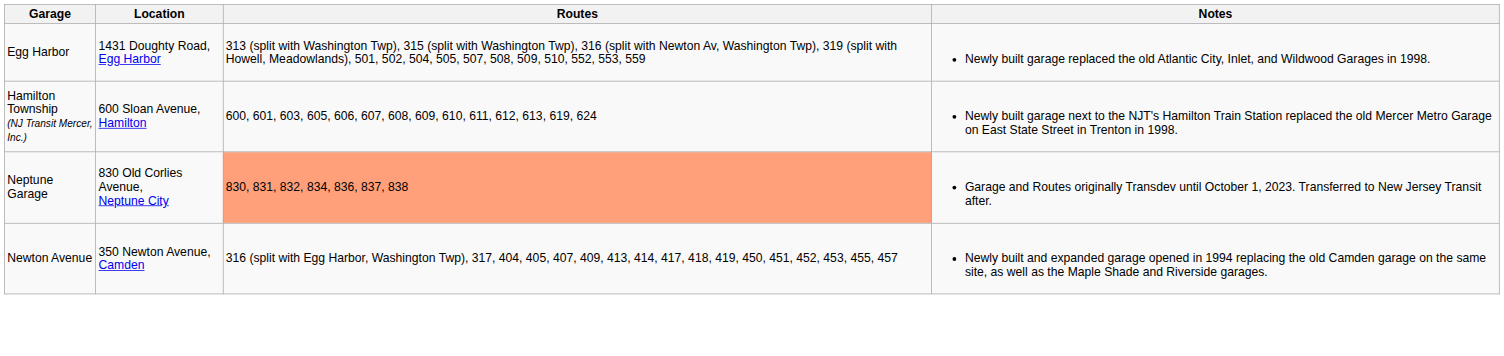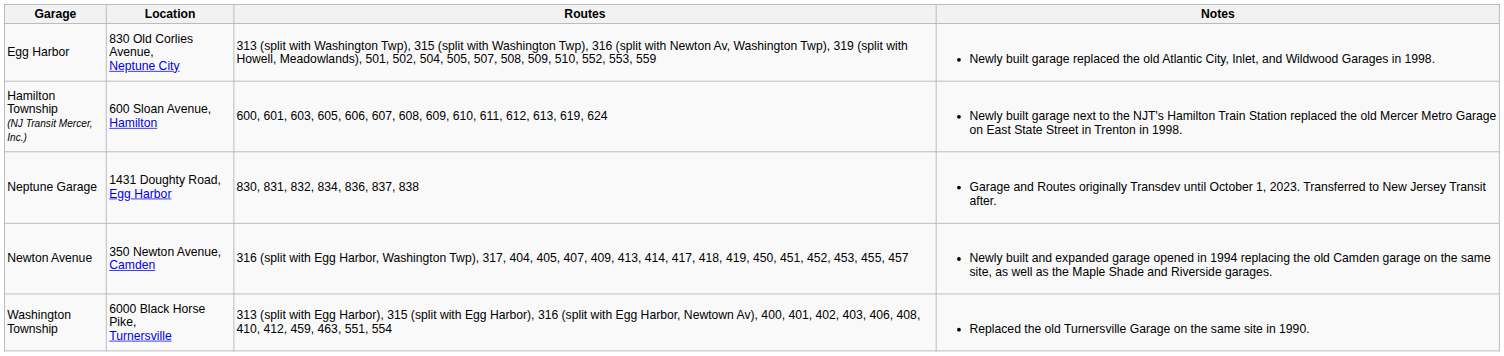Egg Harbor | Location: 1431 Doughty Road, Egg Harbor -> 830 Old Corlies Avenue, Neptune City
Neptune Garage | Location: 830 Old Corlies Avenue, Neptune City -> 1431 Doughty Road, Egg Harbor
Neptune Garage | Routes: lightsalmon background -> no background
+ row: Washington Township | 6000 Black Horse Pike, Turnersville | 313 (split with Egg Harbor), 315 (split with Egg Harbor), 316 (split with Egg Harbor, Newtown Av), 400, 401, 402, 403, 406, 408, 410, 412, 459, 463, 551, 554 | Replaced the old Turnersville Garage on the same site in 1990.
